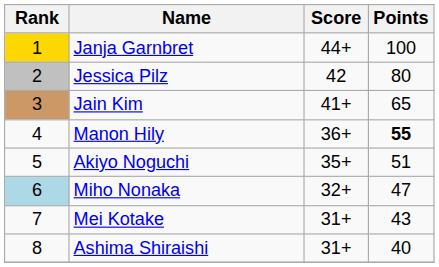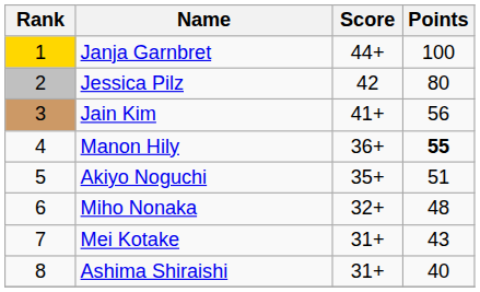Jain Kim | Points: 65 -> 56
Miho Nonaka | Rank: lightblue background -> no background
Miho Nonaka | Points: 47 -> 48
